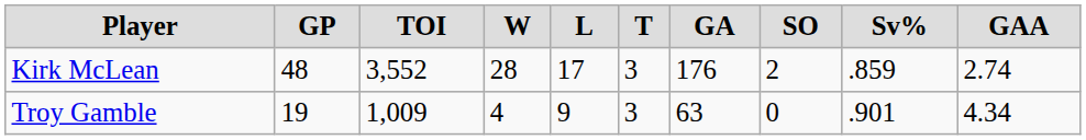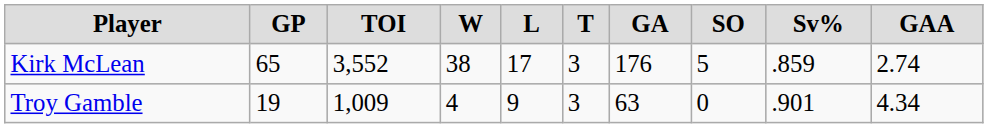Kirk McLean | GP: 48 -> 65
Kirk McLean | W: 28 -> 38
Kirk McLean | SO: 2 -> 5
